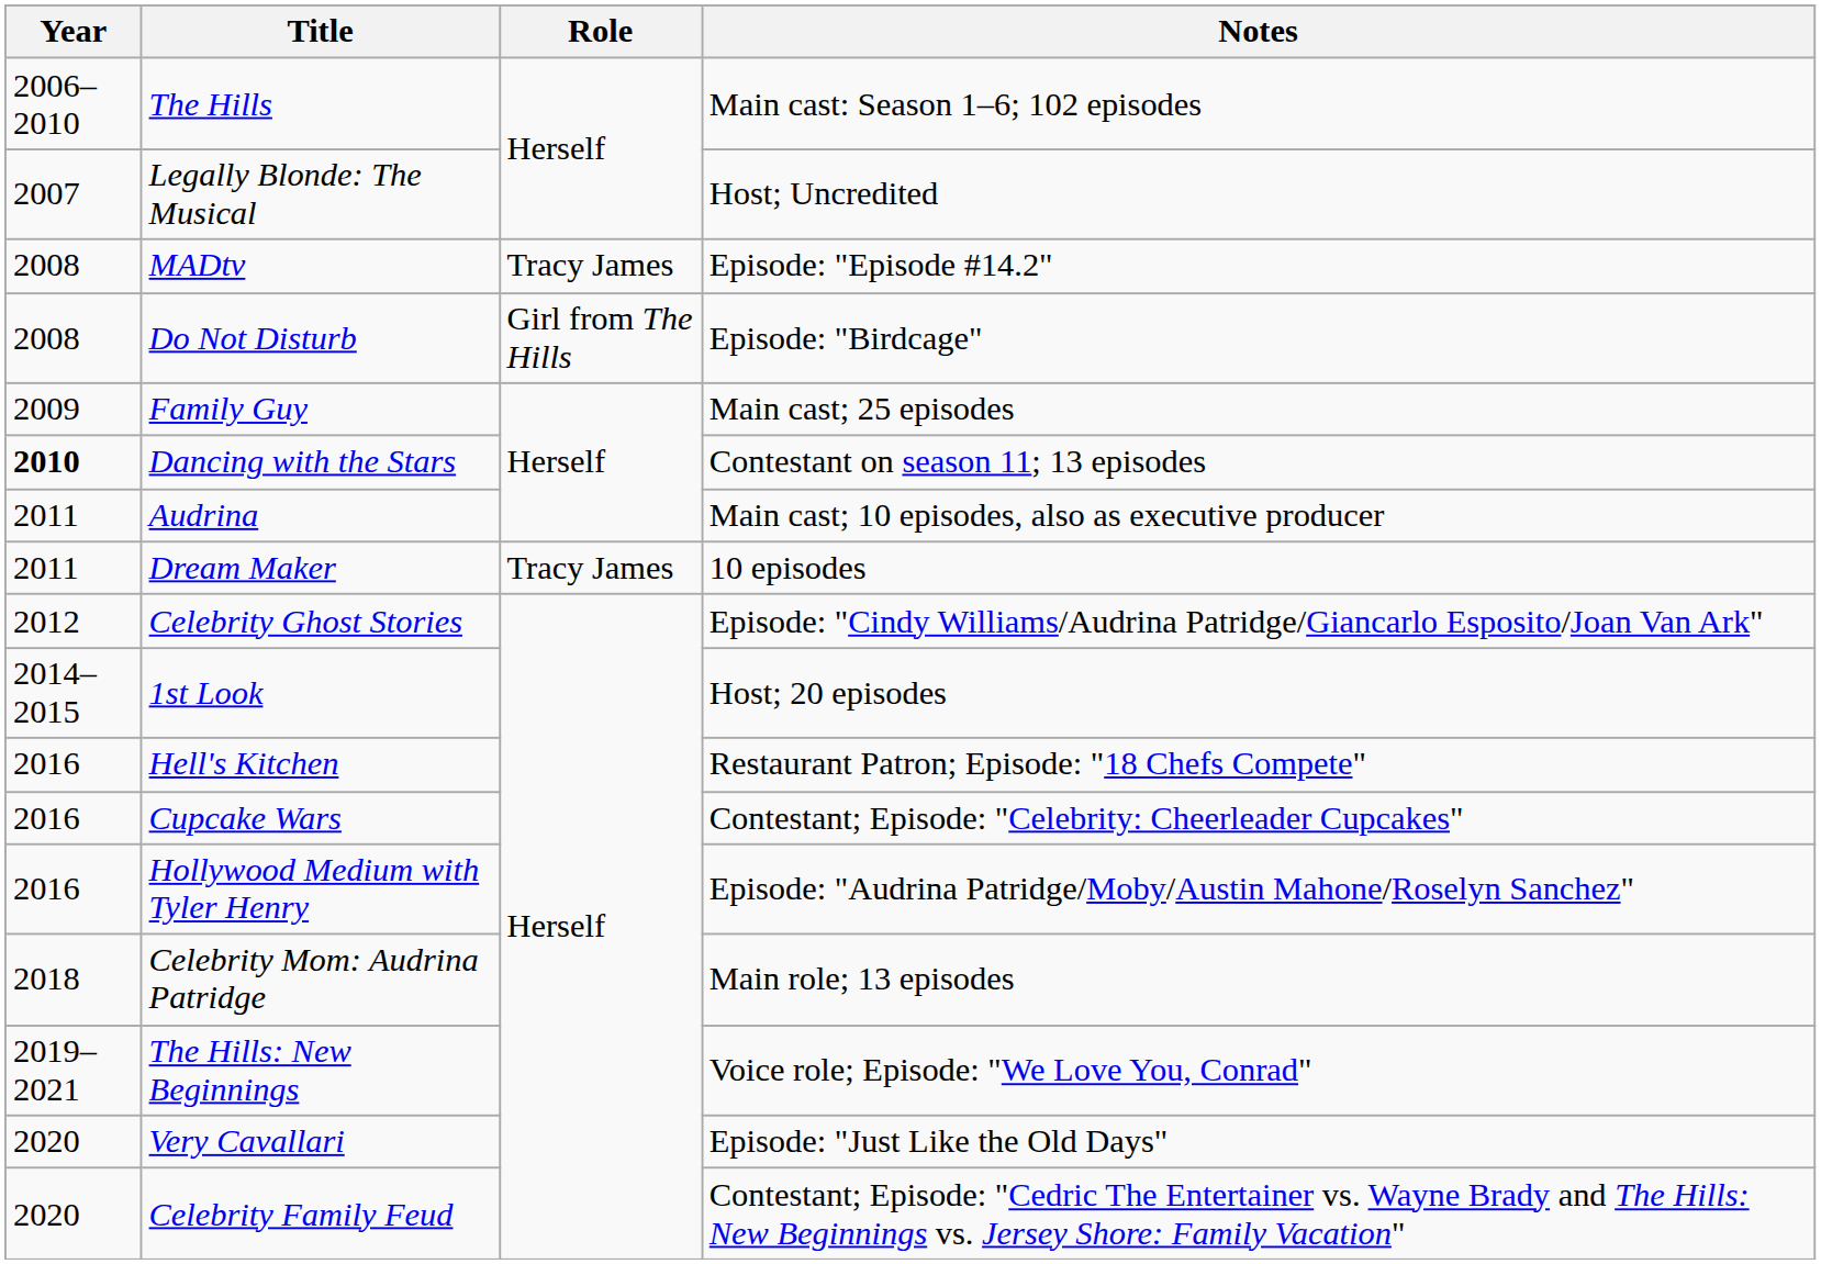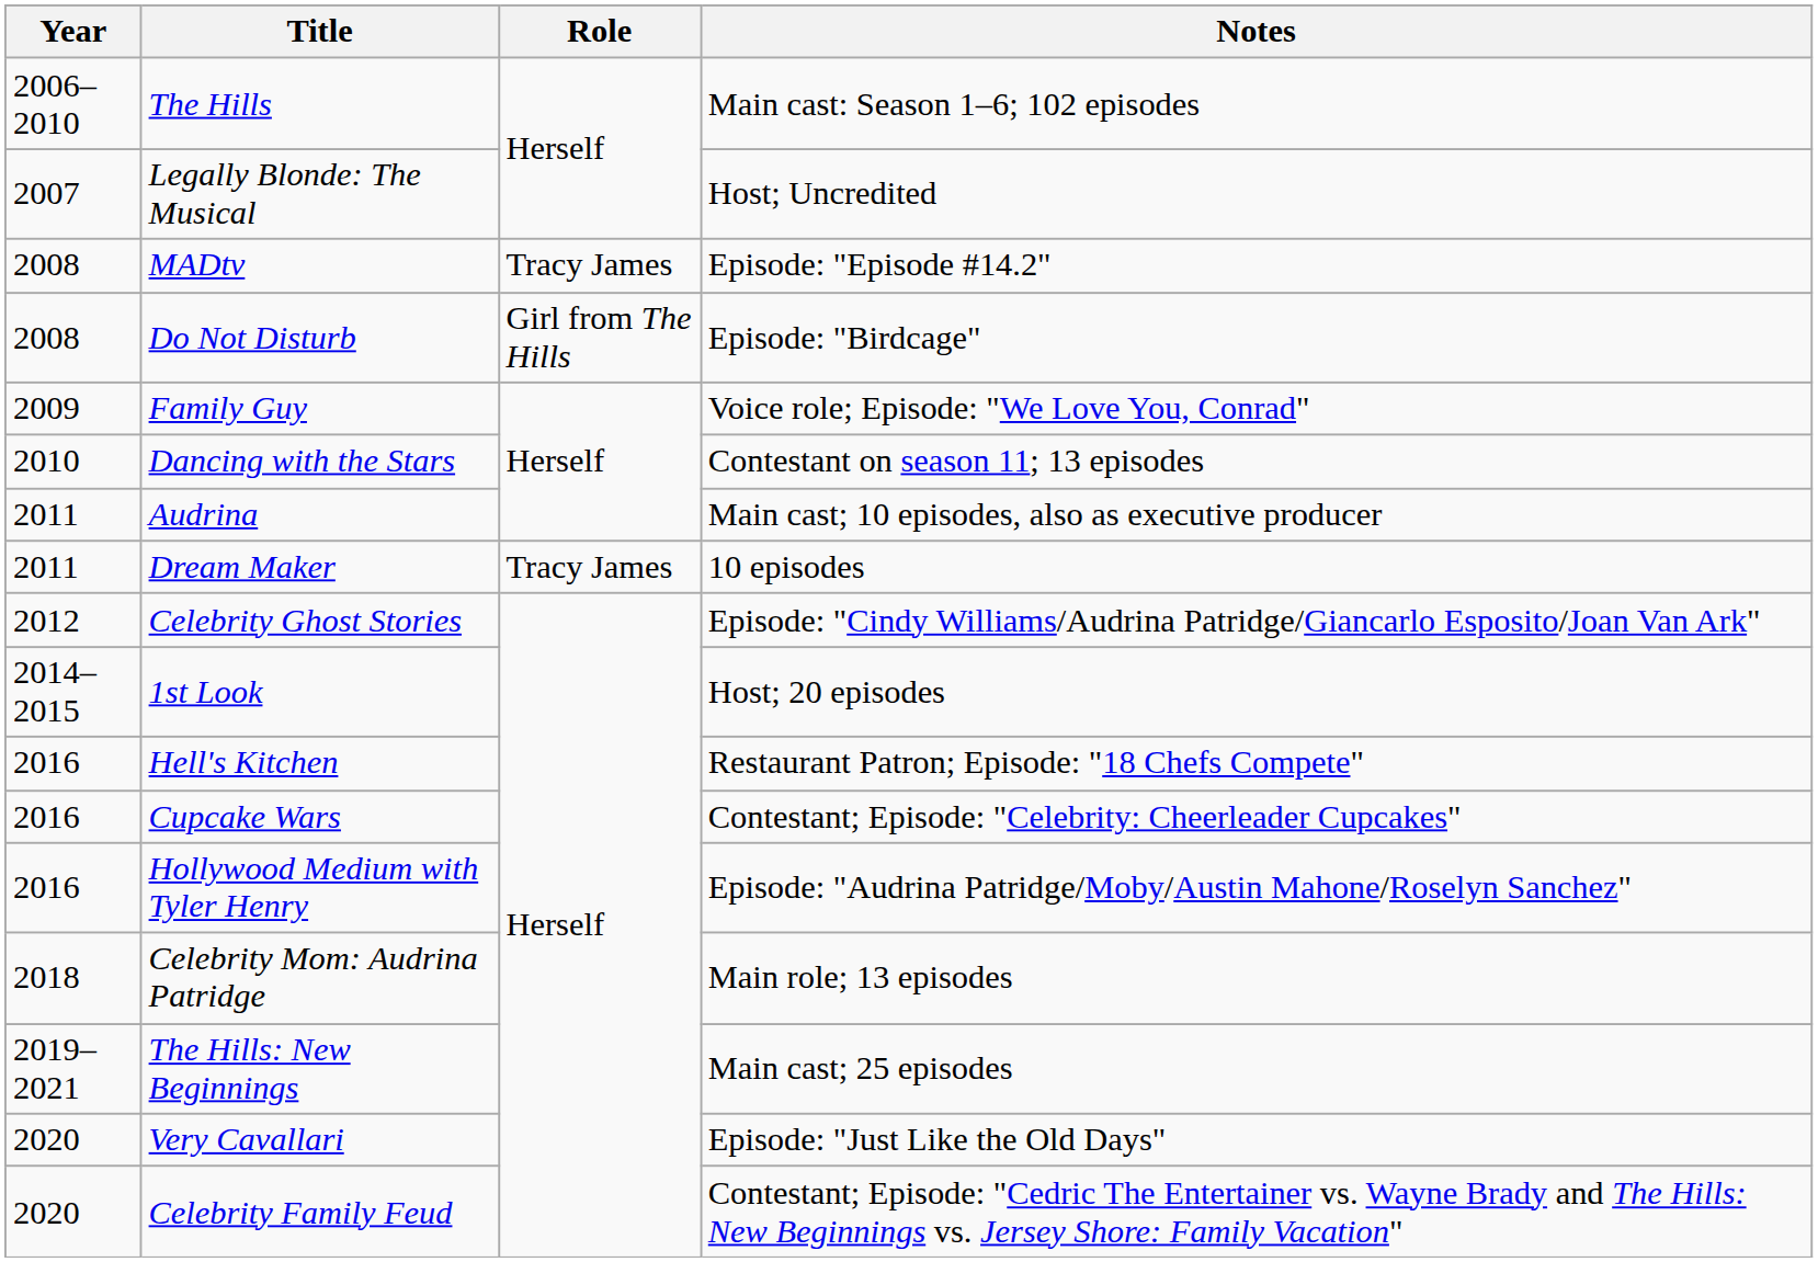Family Guy | Notes: Main cast; 25 episodes -> Voice role; Episode: "We Love You, Conrad"
Dancing with the Stars | Year: bold -> normal
The Hills: New Beginnings | Notes: Voice role; Episode: "We Love You, Conrad" -> Main cast; 25 episodes
